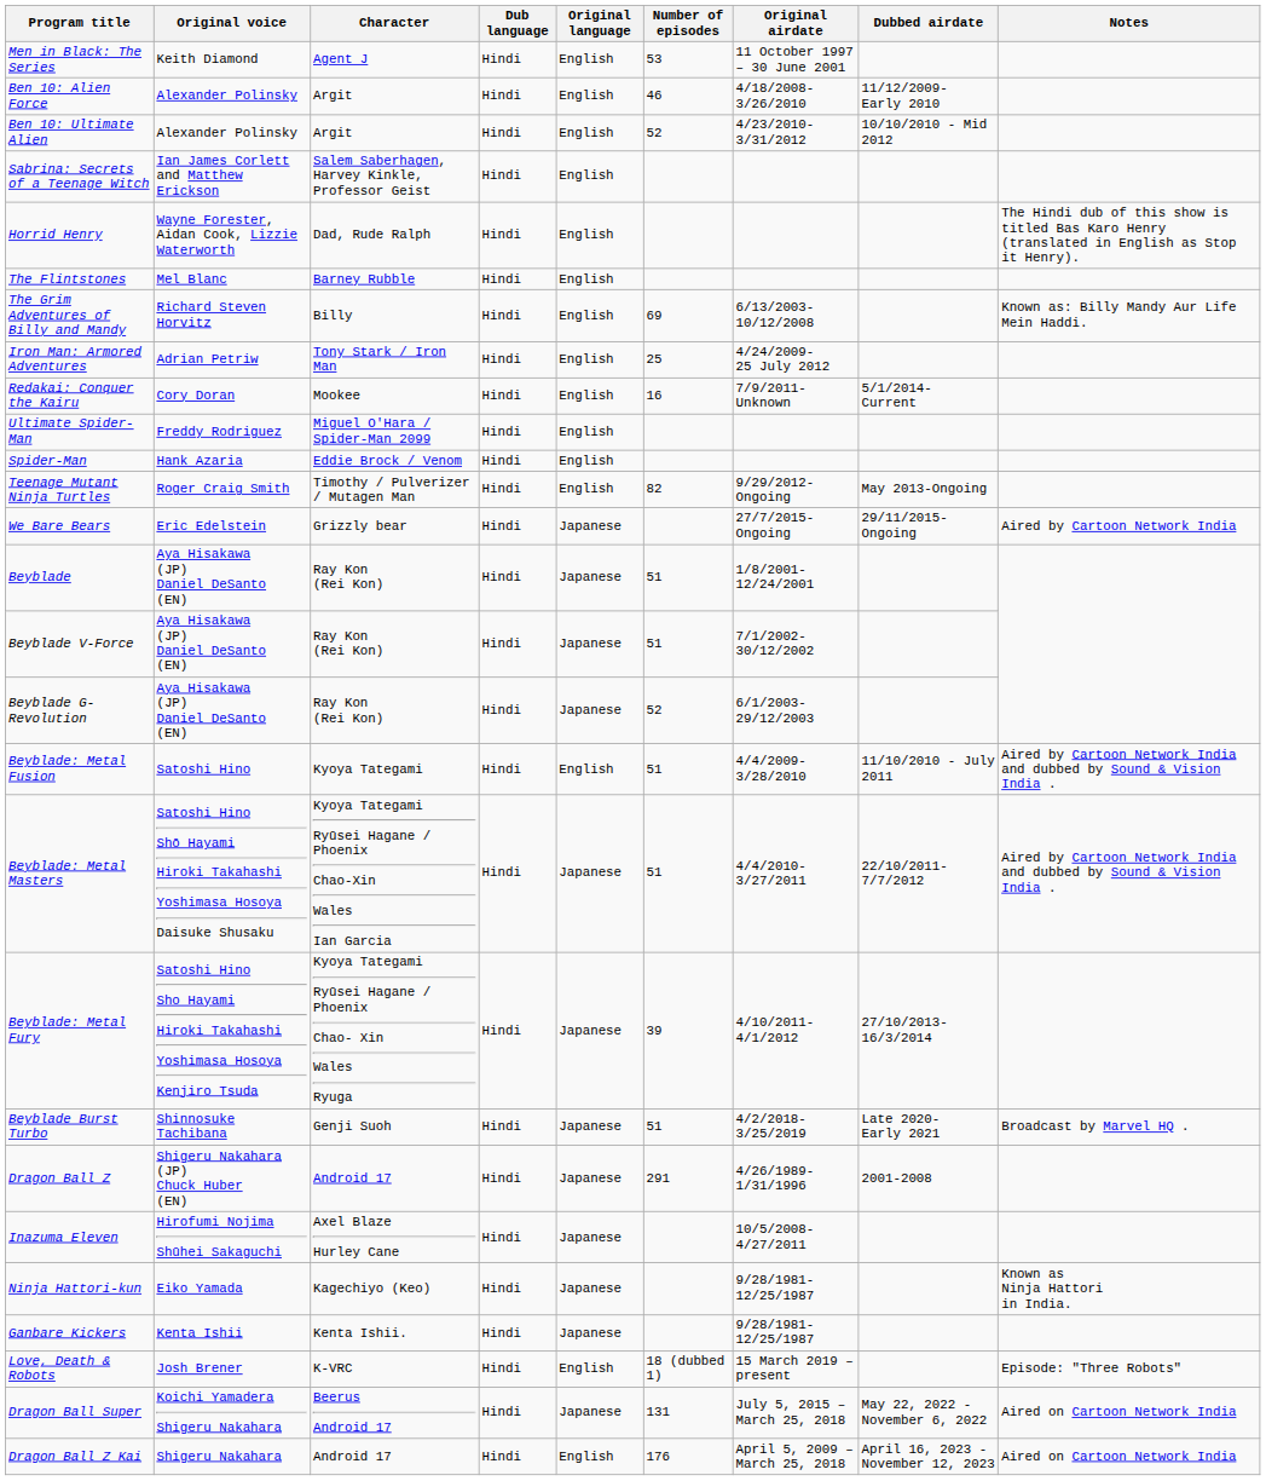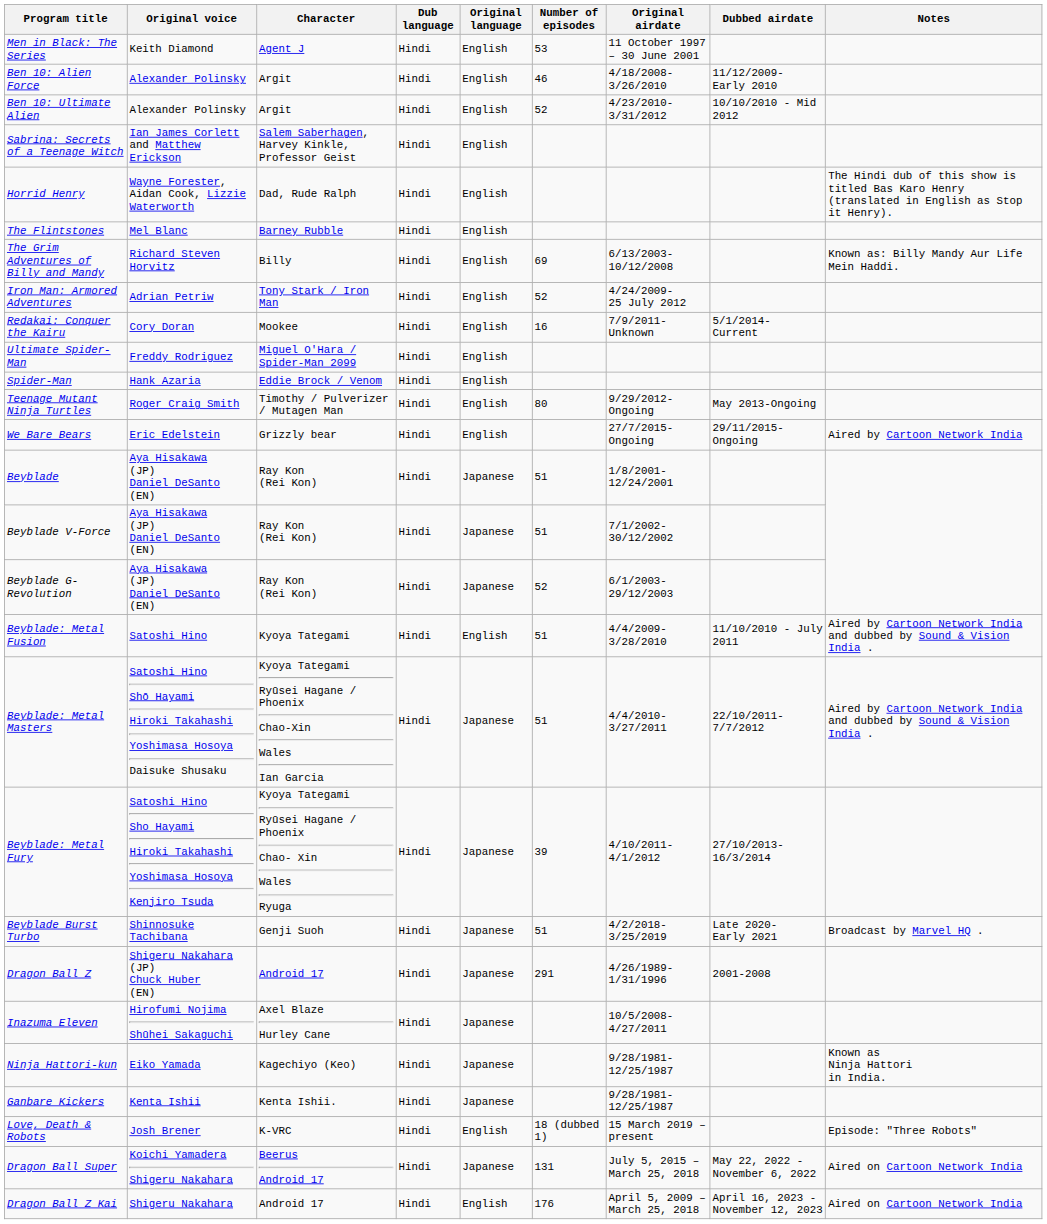Iron Man: Armored Adventures | Number of episodes: 25 -> 52
Teenage Mutant Ninja Turtles | Number of episodes: 82 -> 80
We Bare Bears | Original language: Japanese -> English
